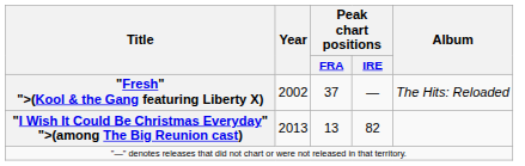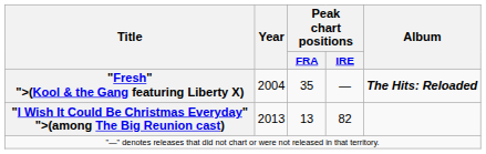"Fresh" ">(Kool & the Gang featuring Liberty X) | Year: 2002 -> 2004
"Fresh" ">(Kool & the Gang featuring Liberty X) | Peak chart positions / FRA: 37 -> 35
"Fresh" ">(Kool & the Gang featuring Liberty X) | Album: normal -> bold
